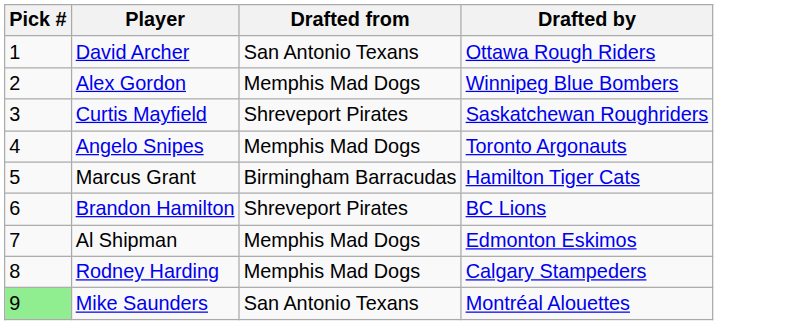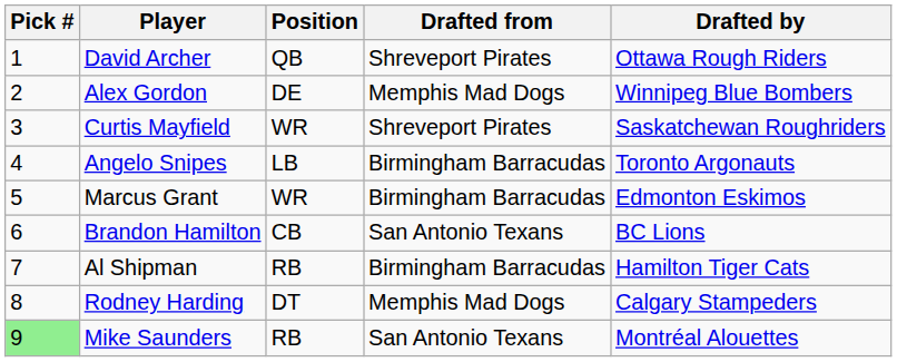+ column: Position | QB | DE | WR | LB | WR | CB | RB | DT | RB
David Archer | Drafted from: San Antonio Texans -> Shreveport Pirates
Angelo Snipes | Drafted from: Memphis Mad Dogs -> Birmingham Barracudas
Marcus Grant | Drafted by: Hamilton Tiger Cats -> Edmonton Eskimos
Brandon Hamilton | Drafted from: Shreveport Pirates -> San Antonio Texans
Al Shipman | Drafted from: Memphis Mad Dogs -> Birmingham Barracudas
Al Shipman | Drafted by: Edmonton Eskimos -> Hamilton Tiger Cats
